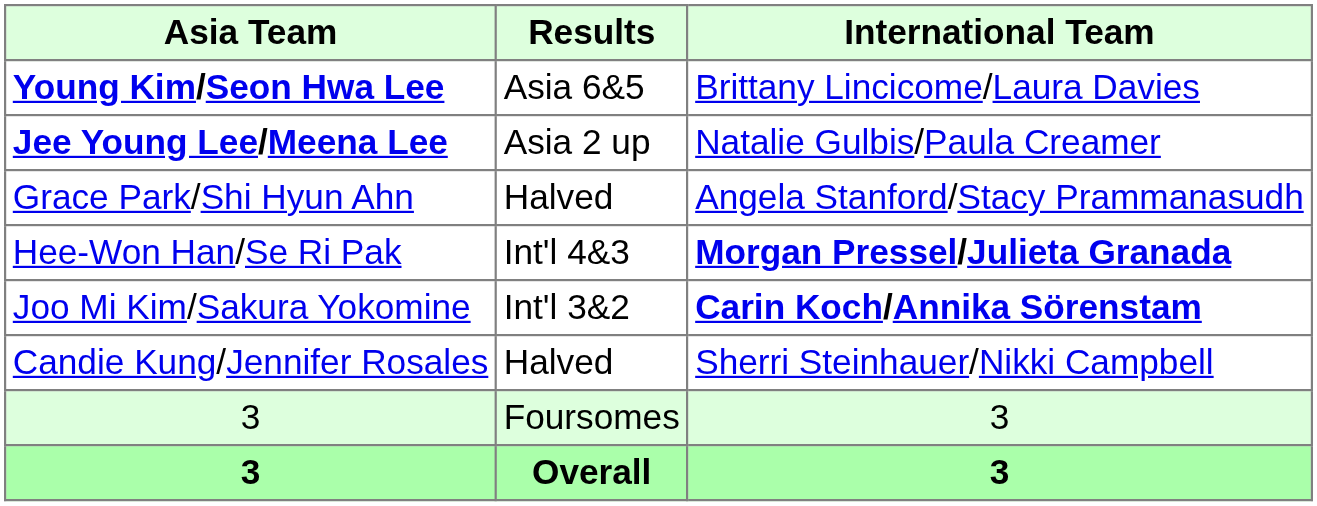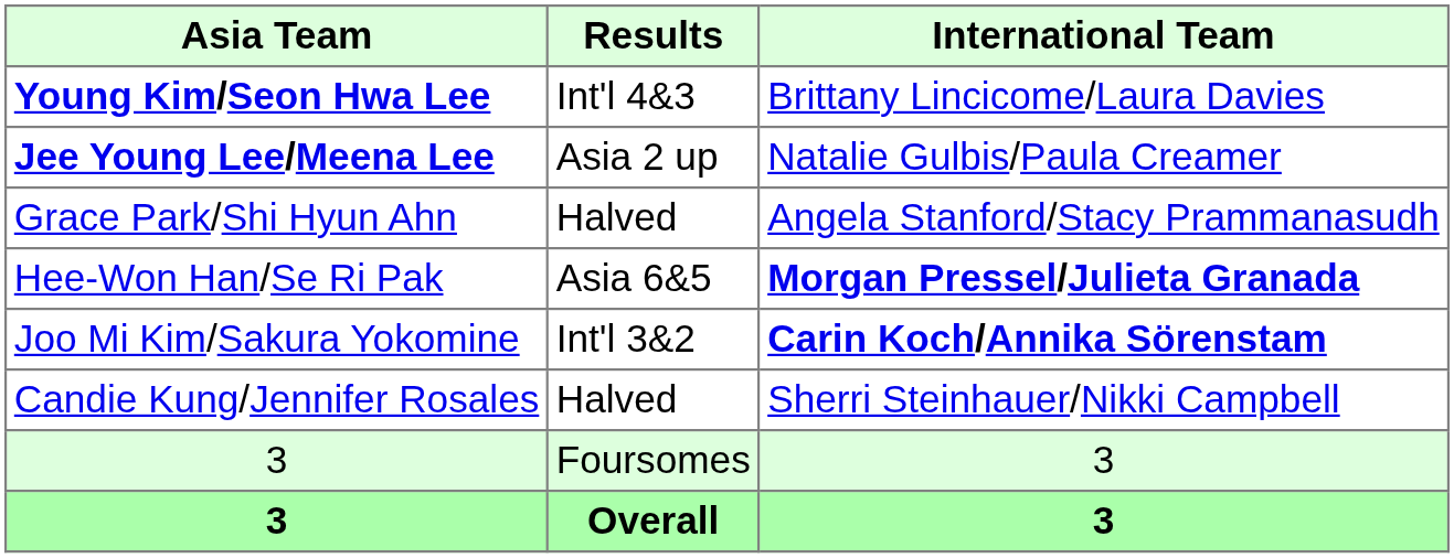Young Kim/Seon Hwa Lee | Results: Asia 6&5 -> Int'l 4&3
Hee-Won Han/Se Ri Pak | Results: Int'l 4&3 -> Asia 6&5
